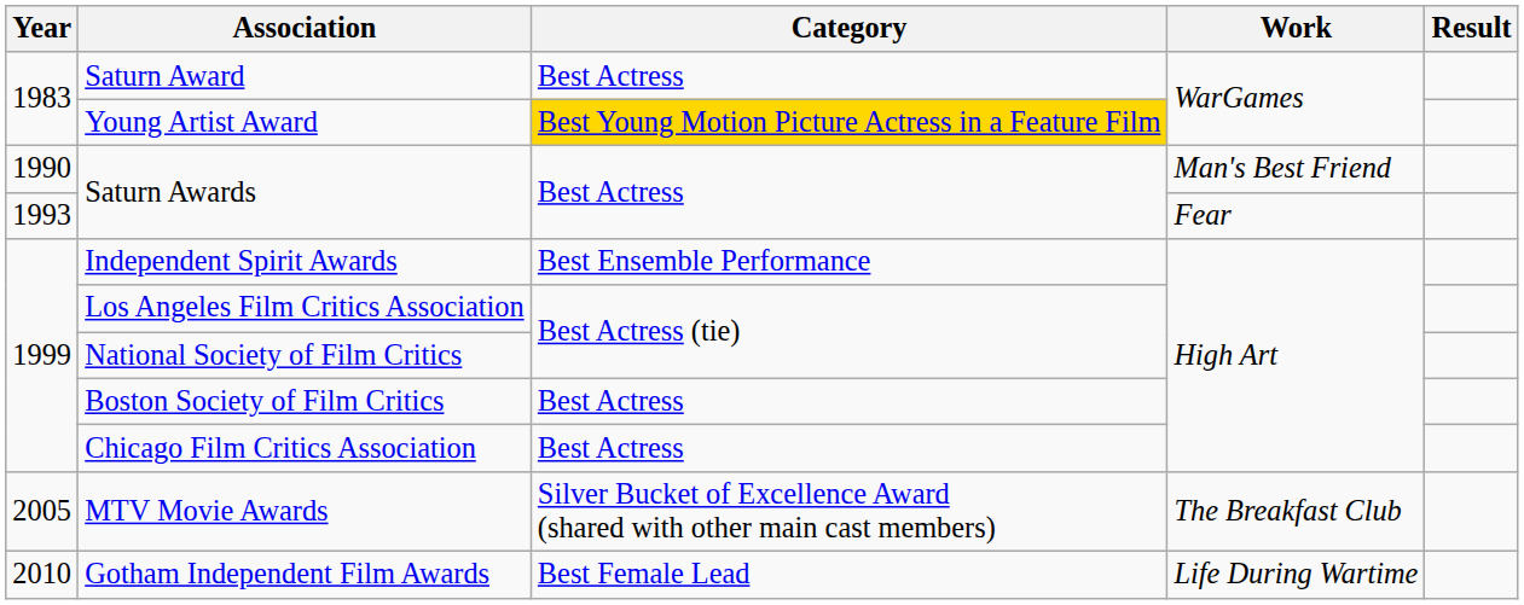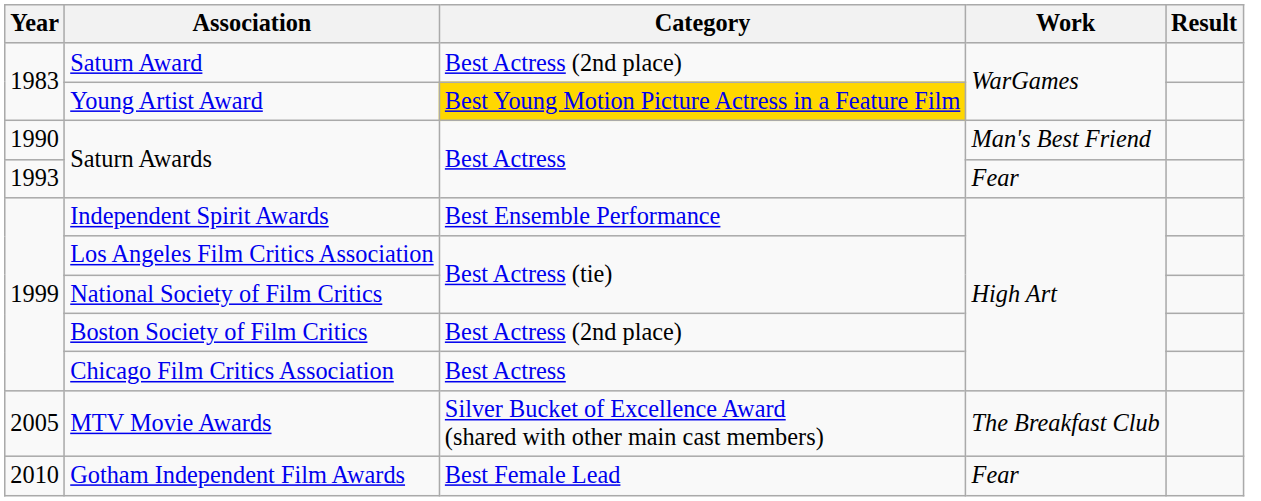Saturn Award | Category: Best Actress -> Best Actress (2nd place)
Boston Society of Film Critics | Category: Best Actress -> Best Actress (2nd place)
Gotham Independent Film Awards | Work: Life During Wartime -> Fear
